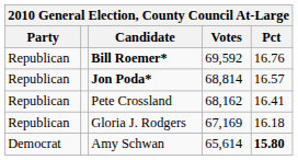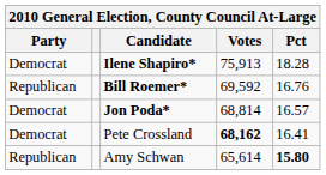+ row: Democrat | Ilene Shapiro* | 75,913 | 18.28
Jon Poda* | Party: Republican -> Democrat
Pete Crossland | Party: Republican -> Democrat
Pete Crossland | Votes: normal -> bold
- row: Republican | Gloria J. Rodgers | 67,169 | 16.18
Amy Schwan | Party: Democrat -> Republican
